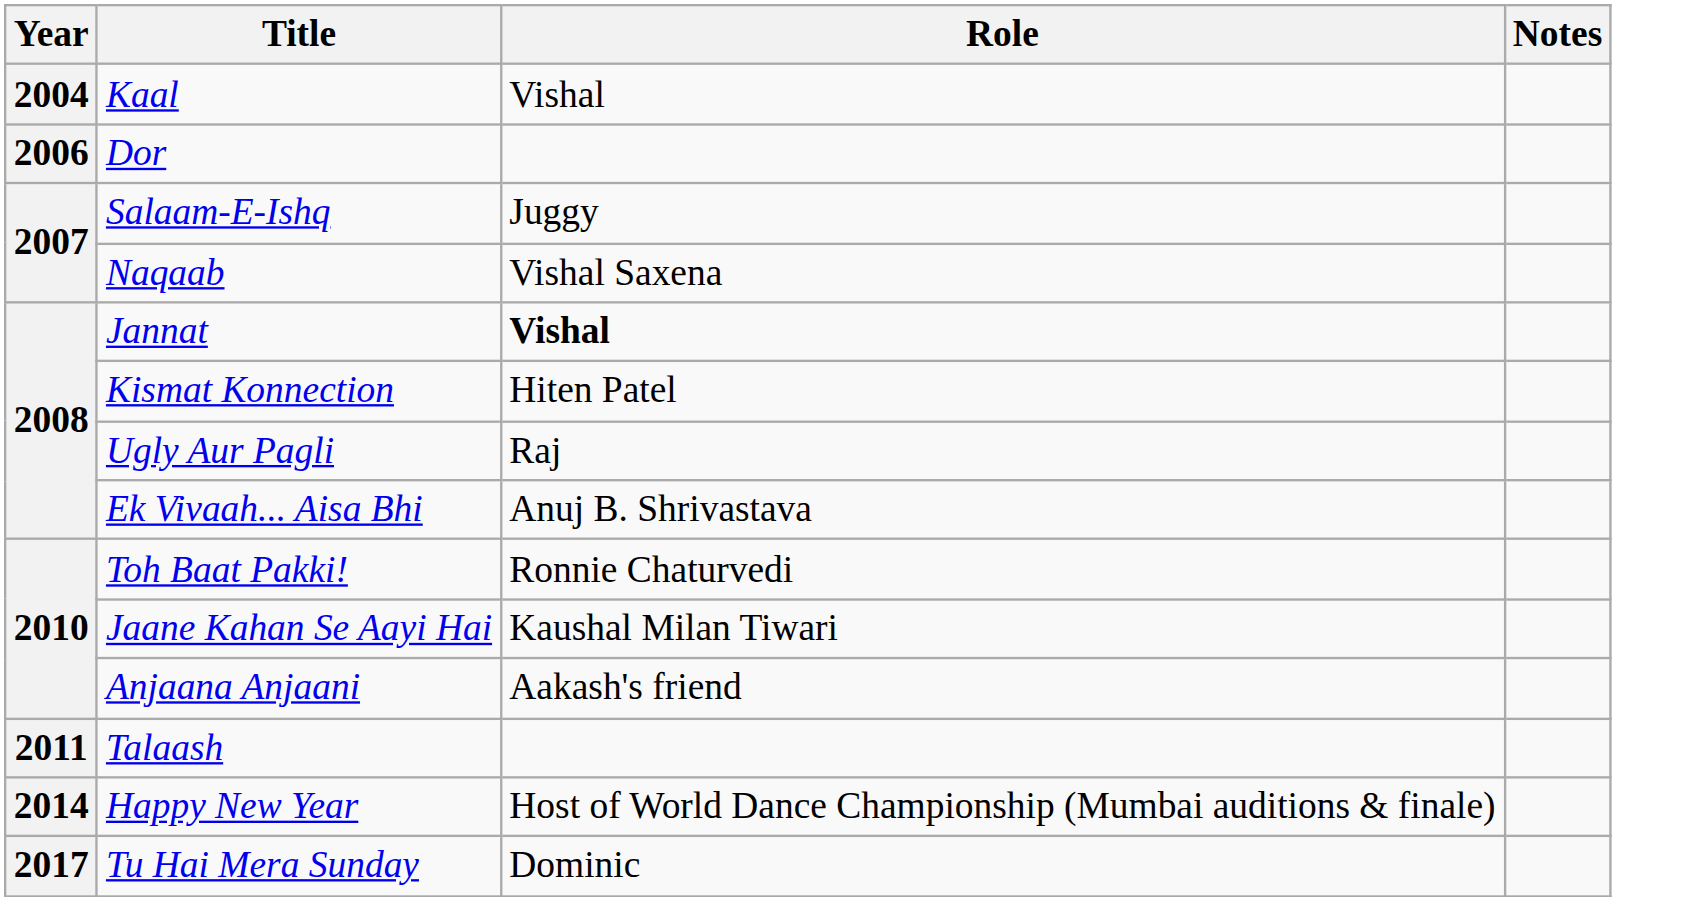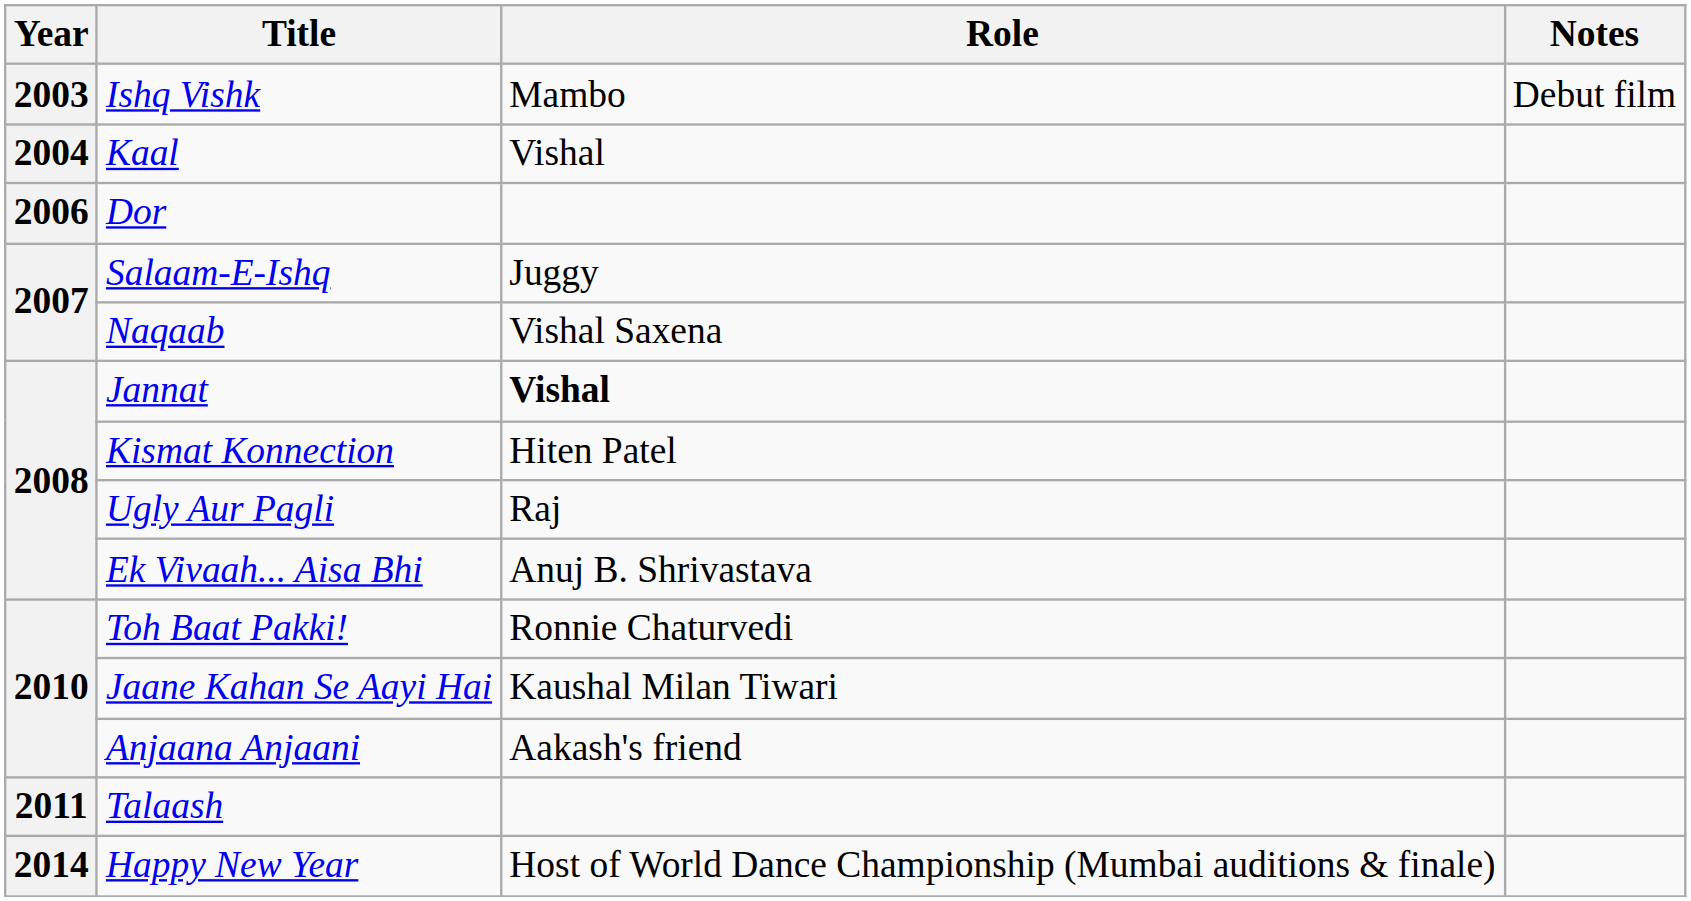+ row: 2003 | Ishq Vishk | Mambo | Debut film
- row: 2017 | Tu Hai Mera Sunday | Dominic
